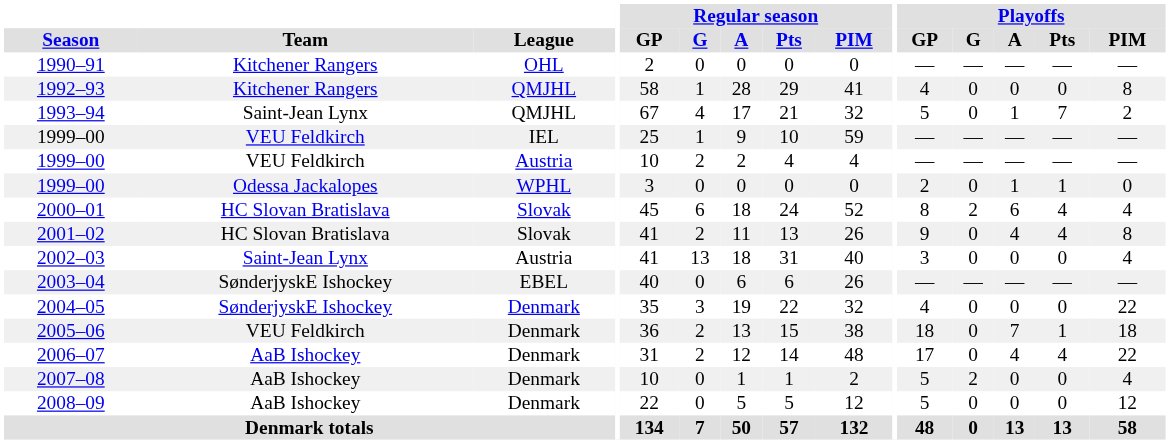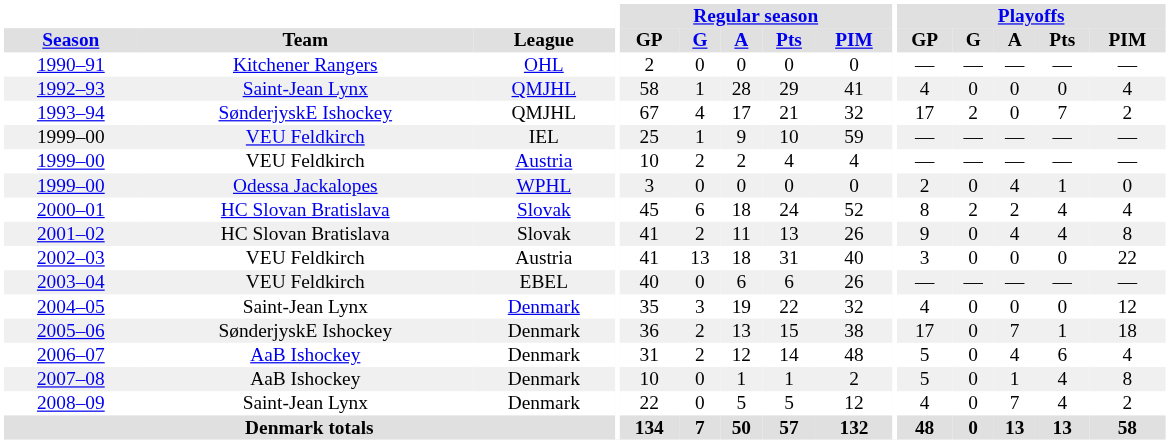1992–93 | Team: Kitchener Rangers -> Saint-Jean Lynx
1992–93 | Playoffs / PIM: 8 -> 4
1993–94 | Team: Saint-Jean Lynx -> SønderjyskE Ishockey
1993–94 | Playoffs / GP: 5 -> 17
1993–94 | Playoffs / G: 0 -> 2
1993–94 | Playoffs / A: 1 -> 0
1999–00 / WPHL | Playoffs / A: 1 -> 4
2000–01 | Playoffs / A: 6 -> 2
2002–03 | Team: Saint-Jean Lynx -> VEU Feldkirch
2002–03 | Playoffs / PIM: 4 -> 22
2003–04 | Team: SønderjyskE Ishockey -> VEU Feldkirch
2004–05 | Team: SønderjyskE Ishockey -> Saint-Jean Lynx
2004–05 | Playoffs / PIM: 22 -> 12
2005–06 | Team: VEU Feldkirch -> SønderjyskE Ishockey
2005–06 | Playoffs / GP: 18 -> 17
2006–07 | Playoffs / GP: 17 -> 5
2006–07 | Playoffs / Pts: 4 -> 6
2006–07 | Playoffs / PIM: 22 -> 4
2007–08 | Playoffs / G: 2 -> 0
2007–08 | Playoffs / A: 0 -> 1
2007–08 | Playoffs / Pts: 0 -> 4
2007–08 | Playoffs / PIM: 4 -> 8
2008–09 | Team: AaB Ishockey -> Saint-Jean Lynx
2008–09 | Playoffs / GP: 5 -> 4
2008–09 | Playoffs / A: 0 -> 7
2008–09 | Playoffs / Pts: 0 -> 4
2008–09 | Playoffs / PIM: 12 -> 2
